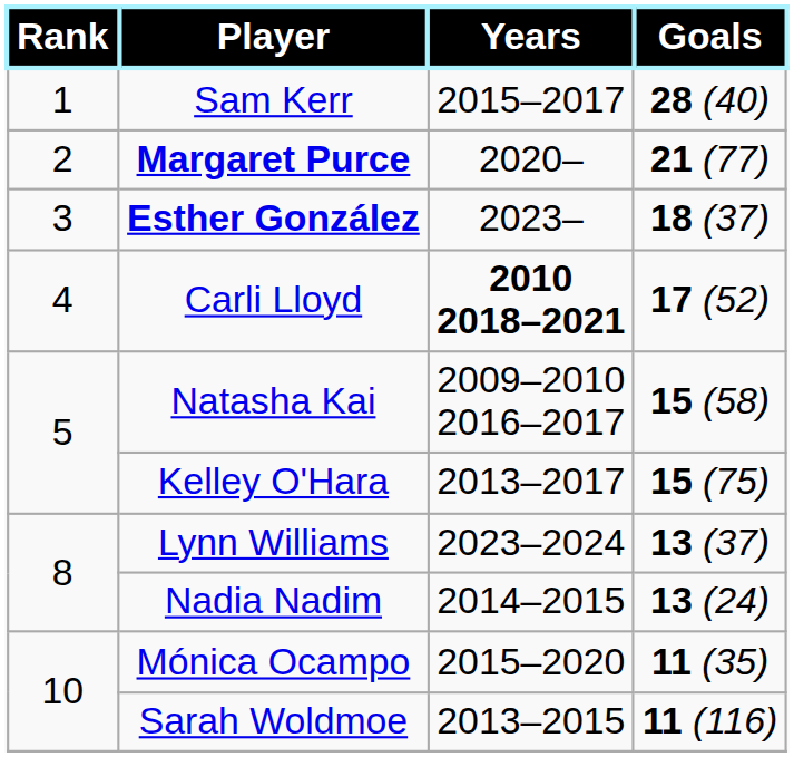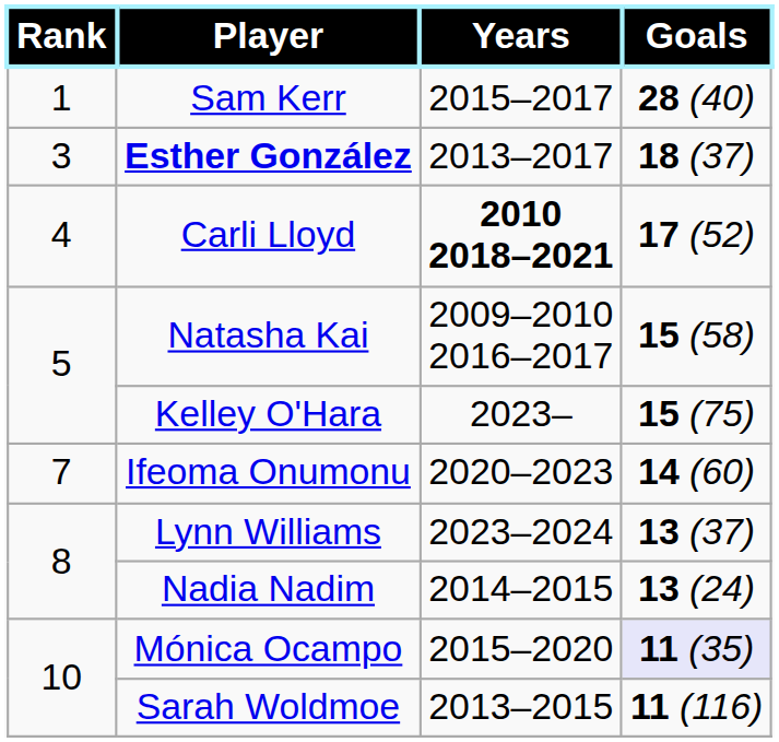- row: 2 | Margaret Purce | 2020– | 21 (77)
Esther González | Years: 2023– -> 2013–2017
Kelley O'Hara | Years: 2013–2017 -> 2023–
+ row: 7 | Ifeoma Onumonu | 2020–2023 | 14 (60)
Mónica Ocampo | Goals: no background -> lavender background
